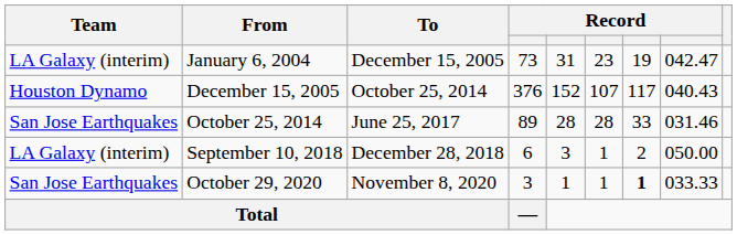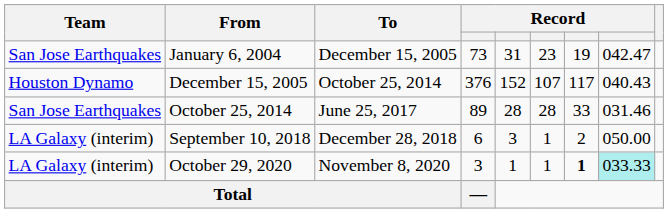January 6, 2004 | Team: LA Galaxy (interim) -> San Jose Earthquakes
October 29, 2020 | Team: San Jose Earthquakes -> LA Galaxy (interim)
October 29, 2020 | column 8: no background -> paleturquoise background
